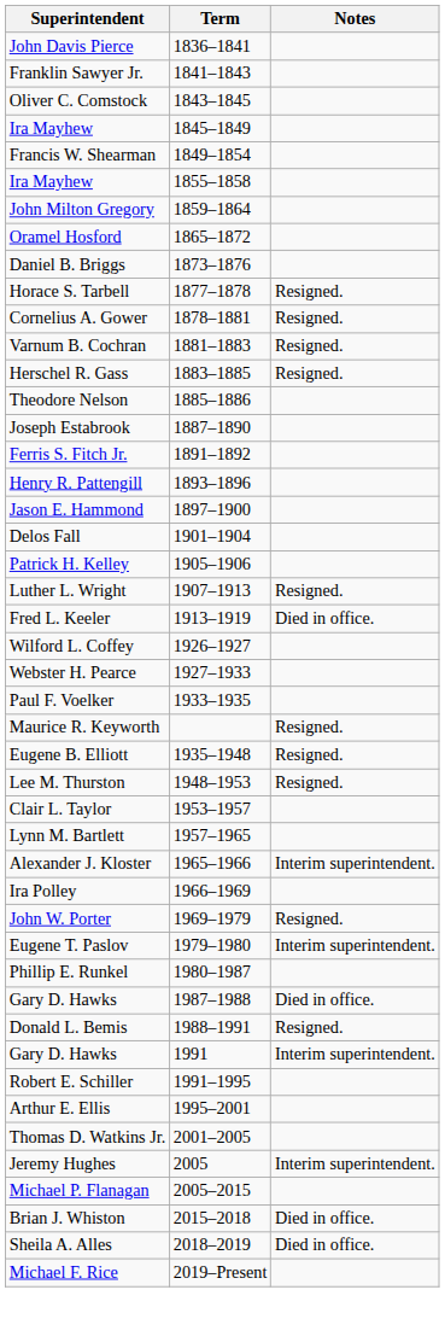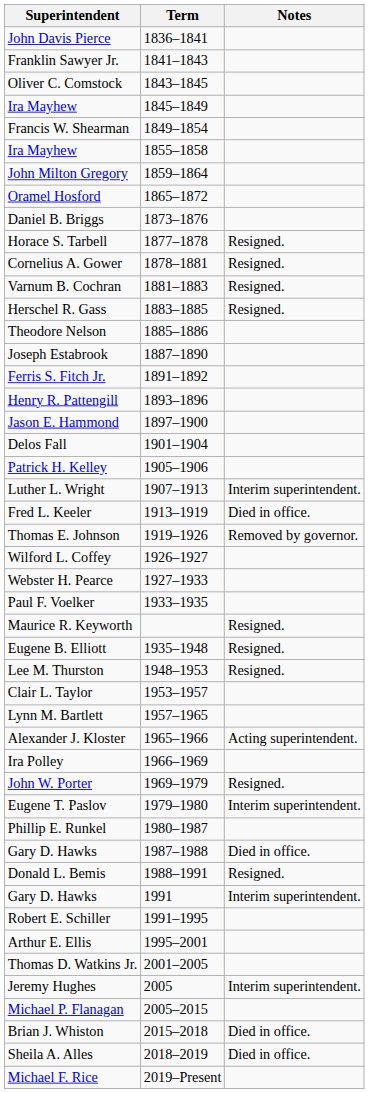Luther L. Wright | Notes: Resigned. -> Interim superintendent.
+ row: Thomas E. Johnson | 1919–1926 | Removed by governor.
Alexander J. Kloster | Notes: Interim superintendent. -> Acting superintendent.
